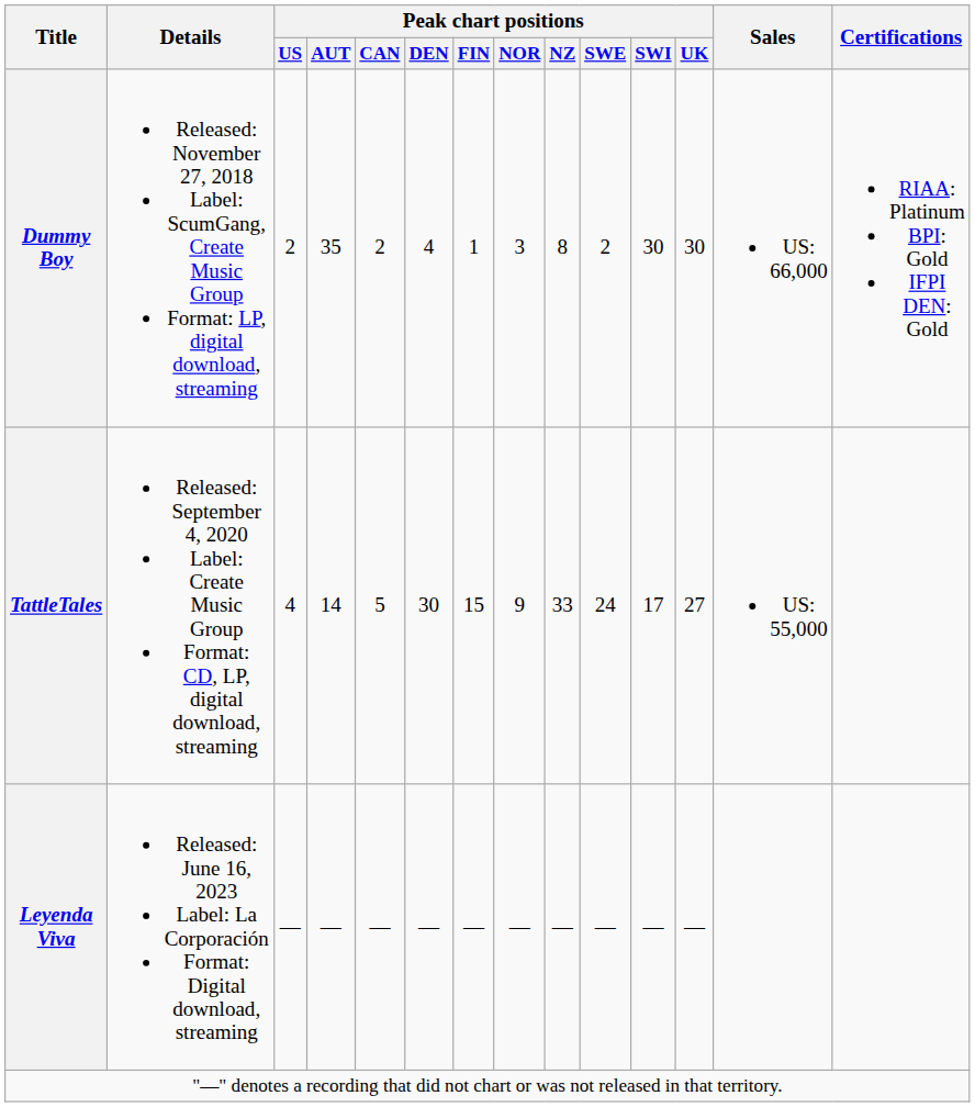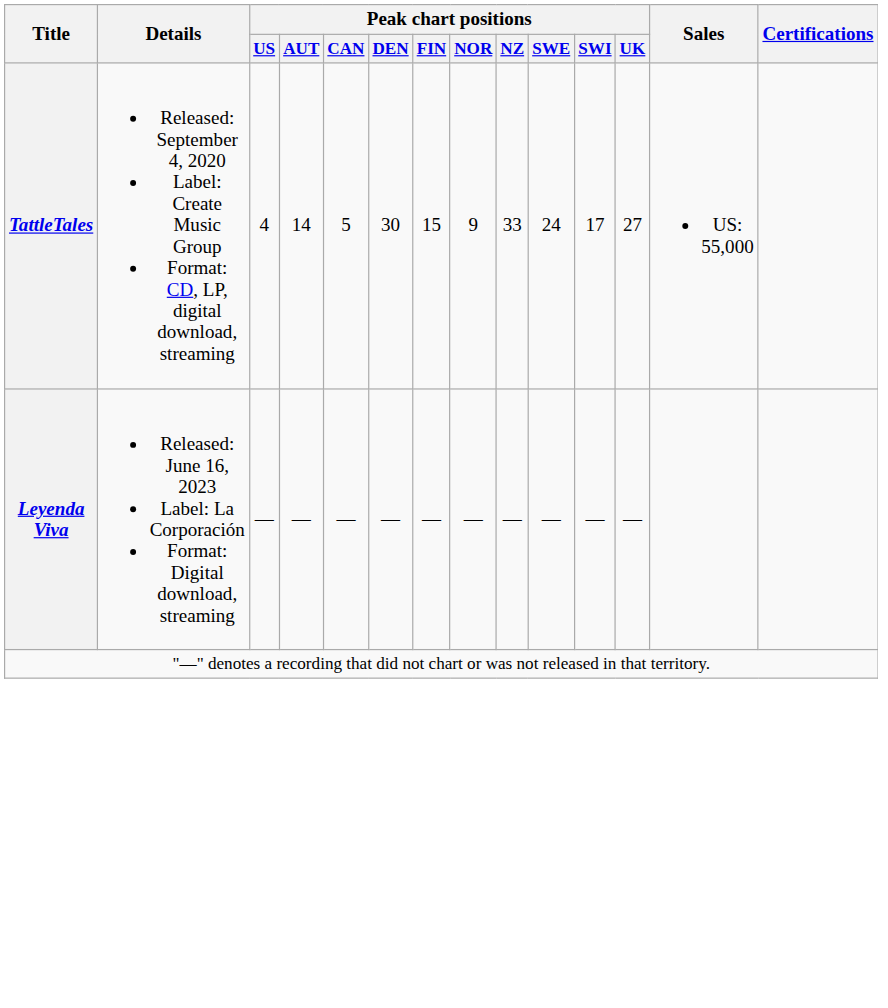- row: Dummy Boy | Released: November 27, 2018 Label: ScumGang, Create Music Group Format: LP, digital download, streaming | 2 | 35 | 2 | 4 | 1 | 3 | 8 | 2 | 30 | 30 | US: 66,000 | RIAA: Platinum BPI: Gold IFPI DEN: Gold
